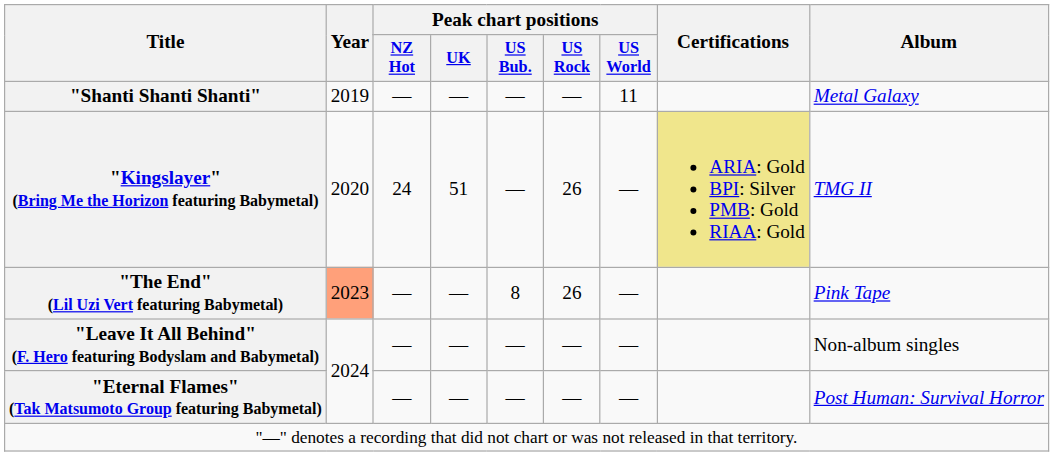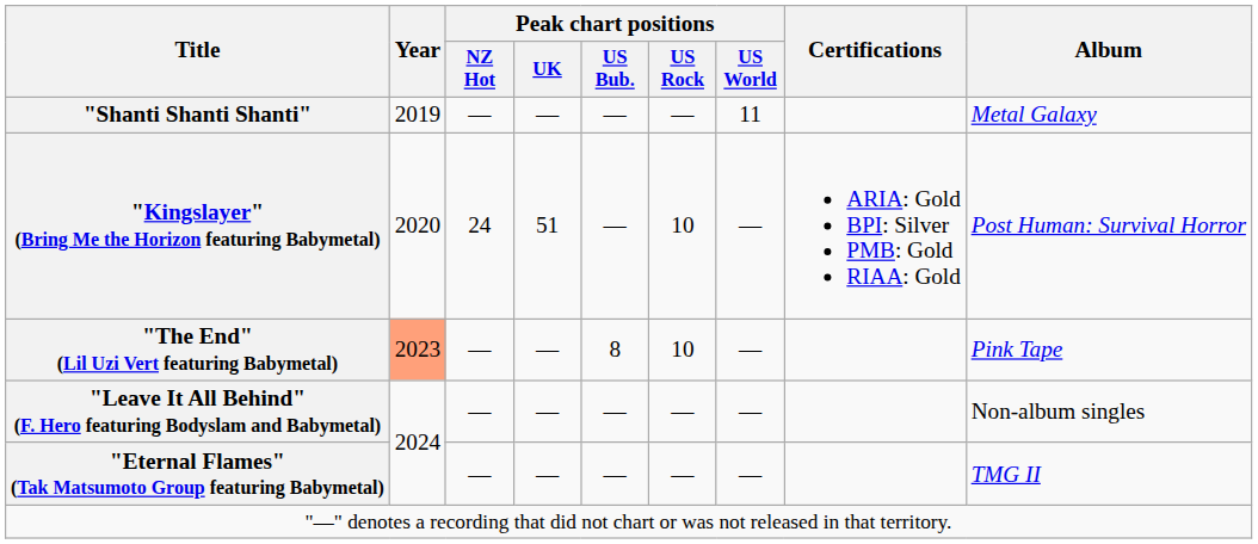"Kingslayer" (Bring Me the Horizon featuring Babymetal) | Peak chart positions / US Rock: 26 -> 10
"Kingslayer" (Bring Me the Horizon featuring Babymetal) | Certifications: khaki background -> no background
"Kingslayer" (Bring Me the Horizon featuring Babymetal) | Album: TMG II -> Post Human: Survival Horror
"The End" (Lil Uzi Vert featuring Babymetal) | Peak chart positions / US Rock: 26 -> 10
"Eternal Flames" (Tak Matsumoto Group featuring Babymetal) | Album: Post Human: Survival Horror -> TMG II
